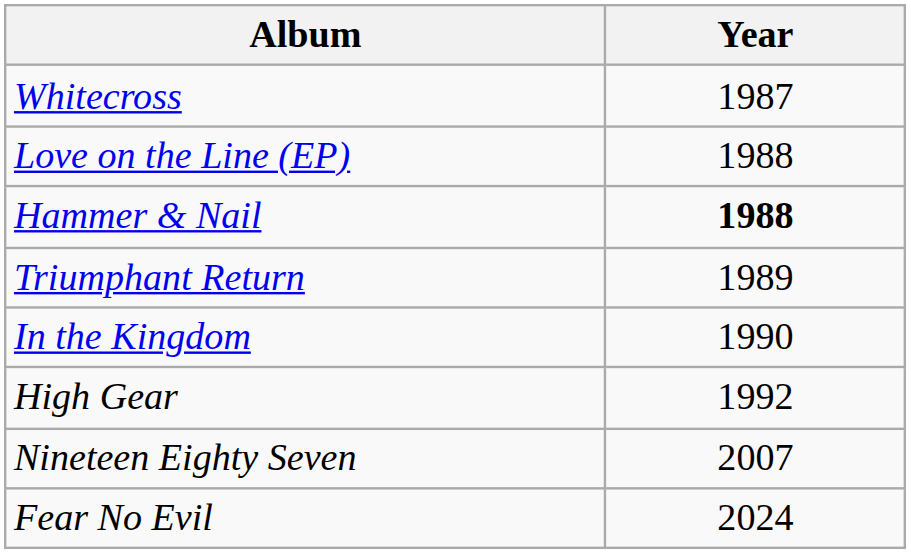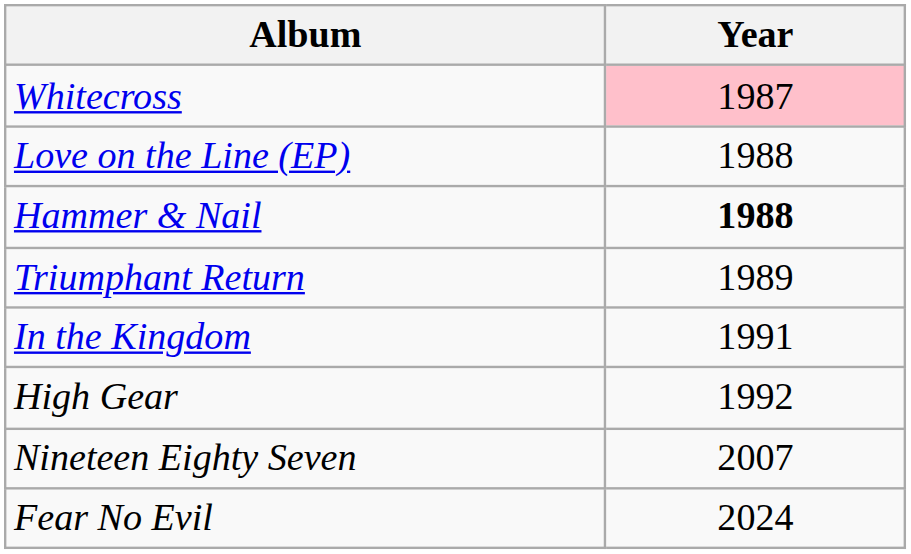Whitecross | Year: no background -> pink background
In the Kingdom | Year: 1990 -> 1991
